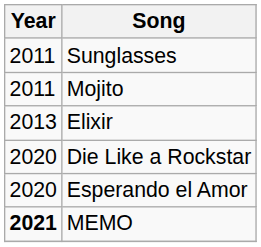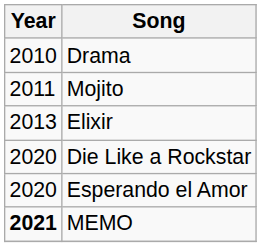+ row: 2010 | Drama
- row: 2011 | Sunglasses
